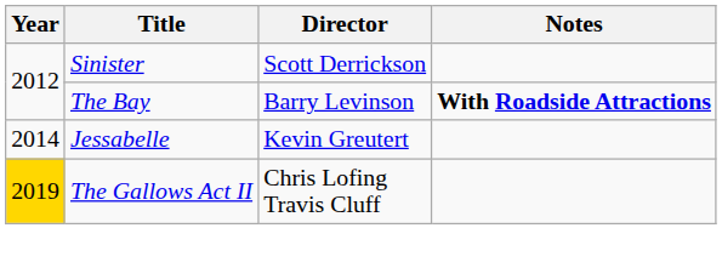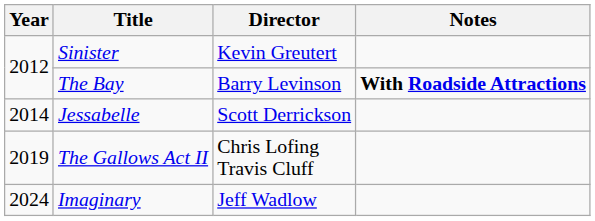Sinister | Director: Scott Derrickson -> Kevin Greutert
Jessabelle | Director: Kevin Greutert -> Scott Derrickson
The Gallows Act II | Year: gold background -> no background
+ row: 2024 | Imaginary | Jeff Wadlow
